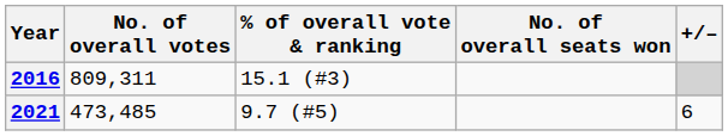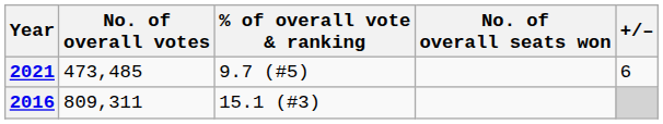rows swapped: 2016 <-> 2021
